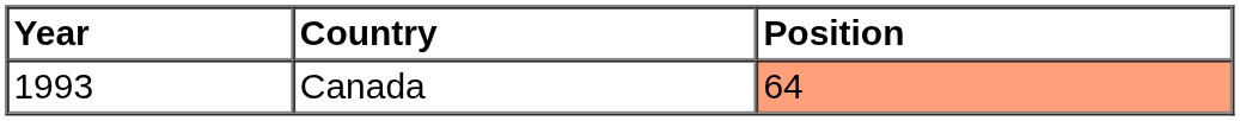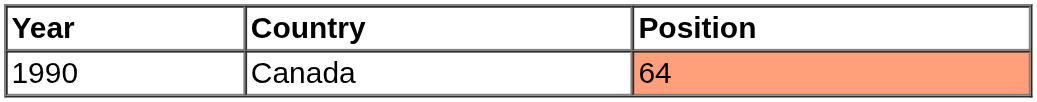Canada | Year: 1993 -> 1990
